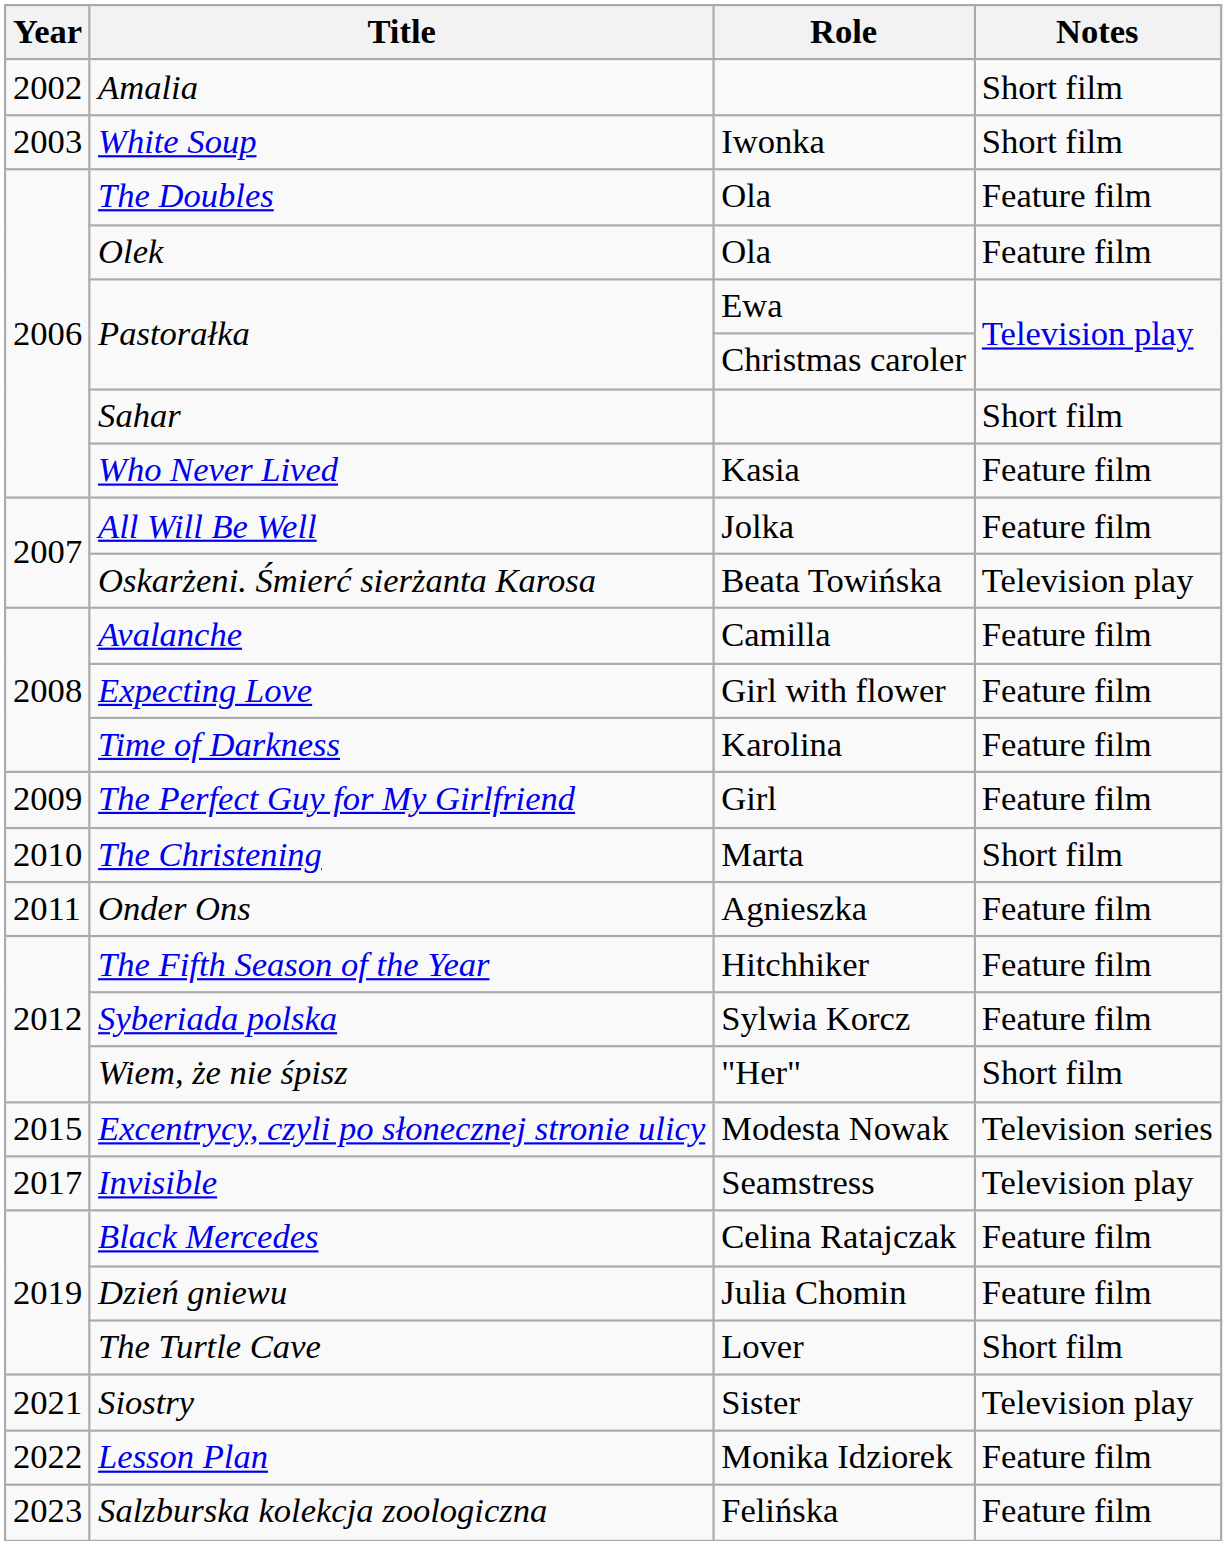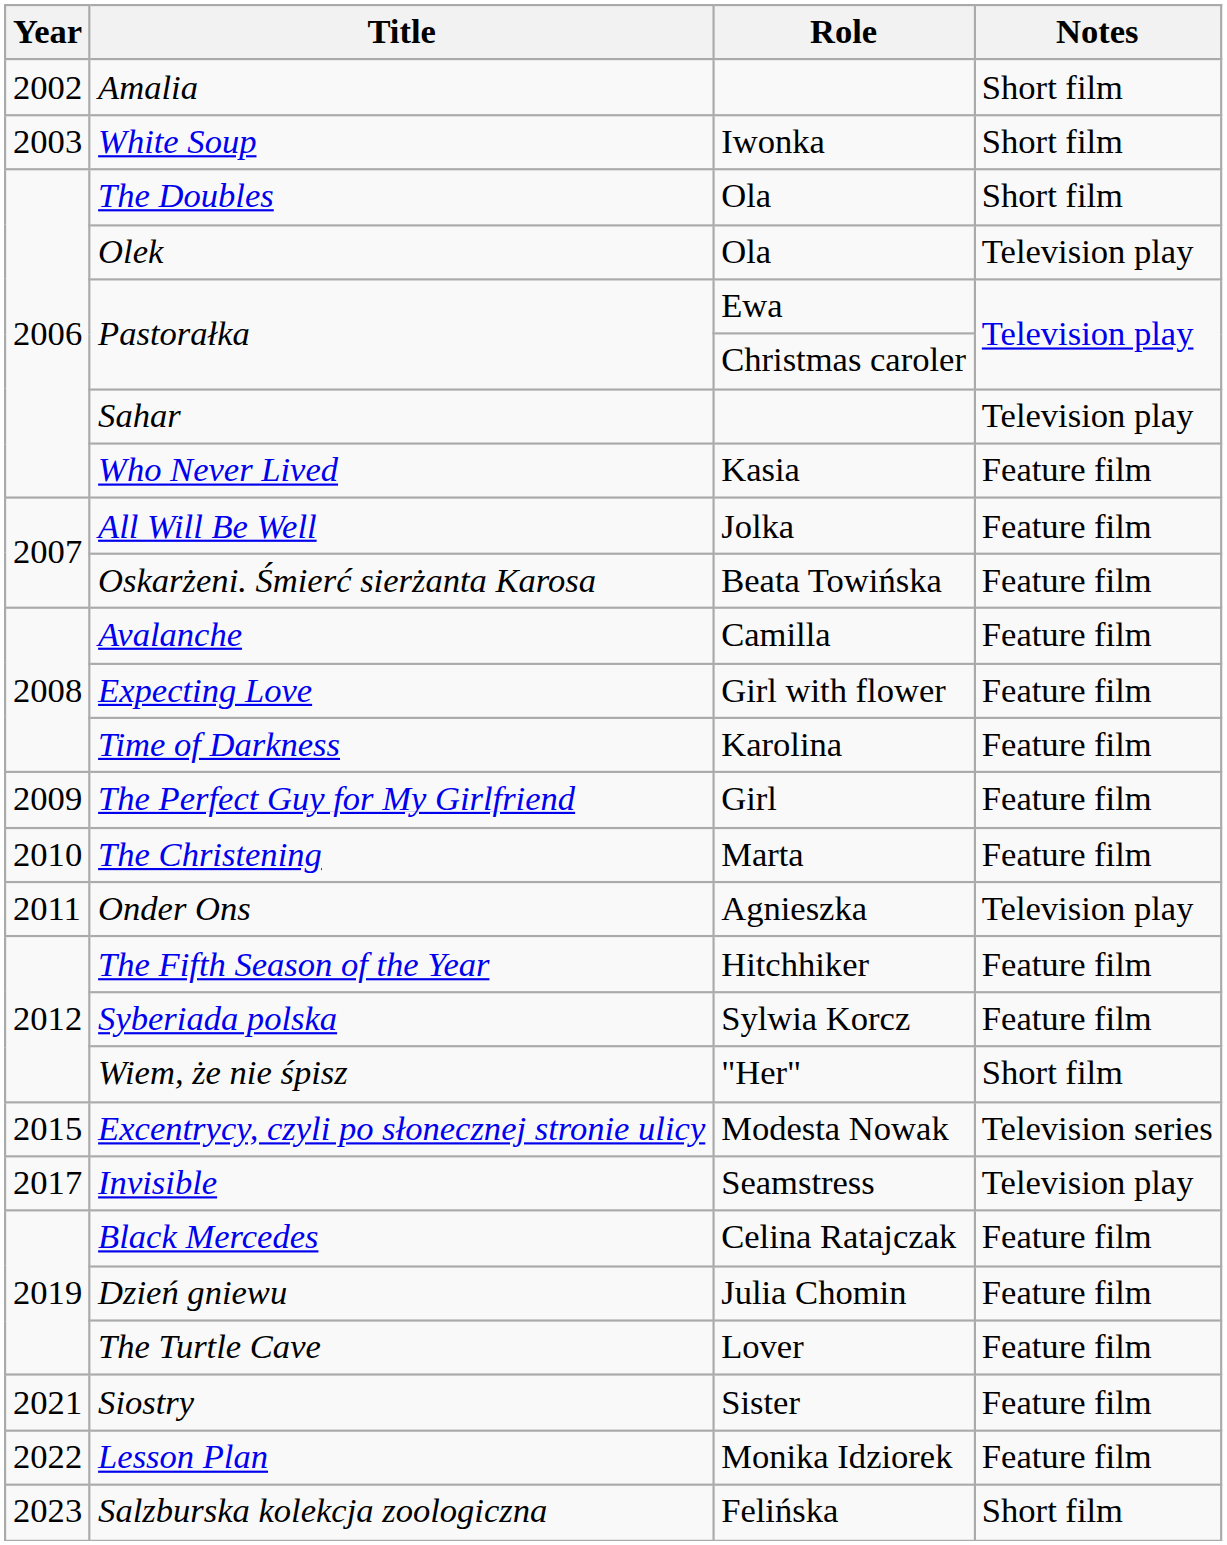The Doubles | Notes: Feature film -> Short film
Olek | Notes: Feature film -> Television play
Sahar | Notes: Short film -> Television play
Oskarżeni. Śmierć sierżanta Karosa | Notes: Television play -> Feature film
The Christening | Notes: Short film -> Feature film
Onder Ons | Notes: Feature film -> Television play
The Turtle Cave | Notes: Short film -> Feature film
Siostry | Notes: Television play -> Feature film
Salzburska kolekcja zoologiczna | Notes: Feature film -> Short film
